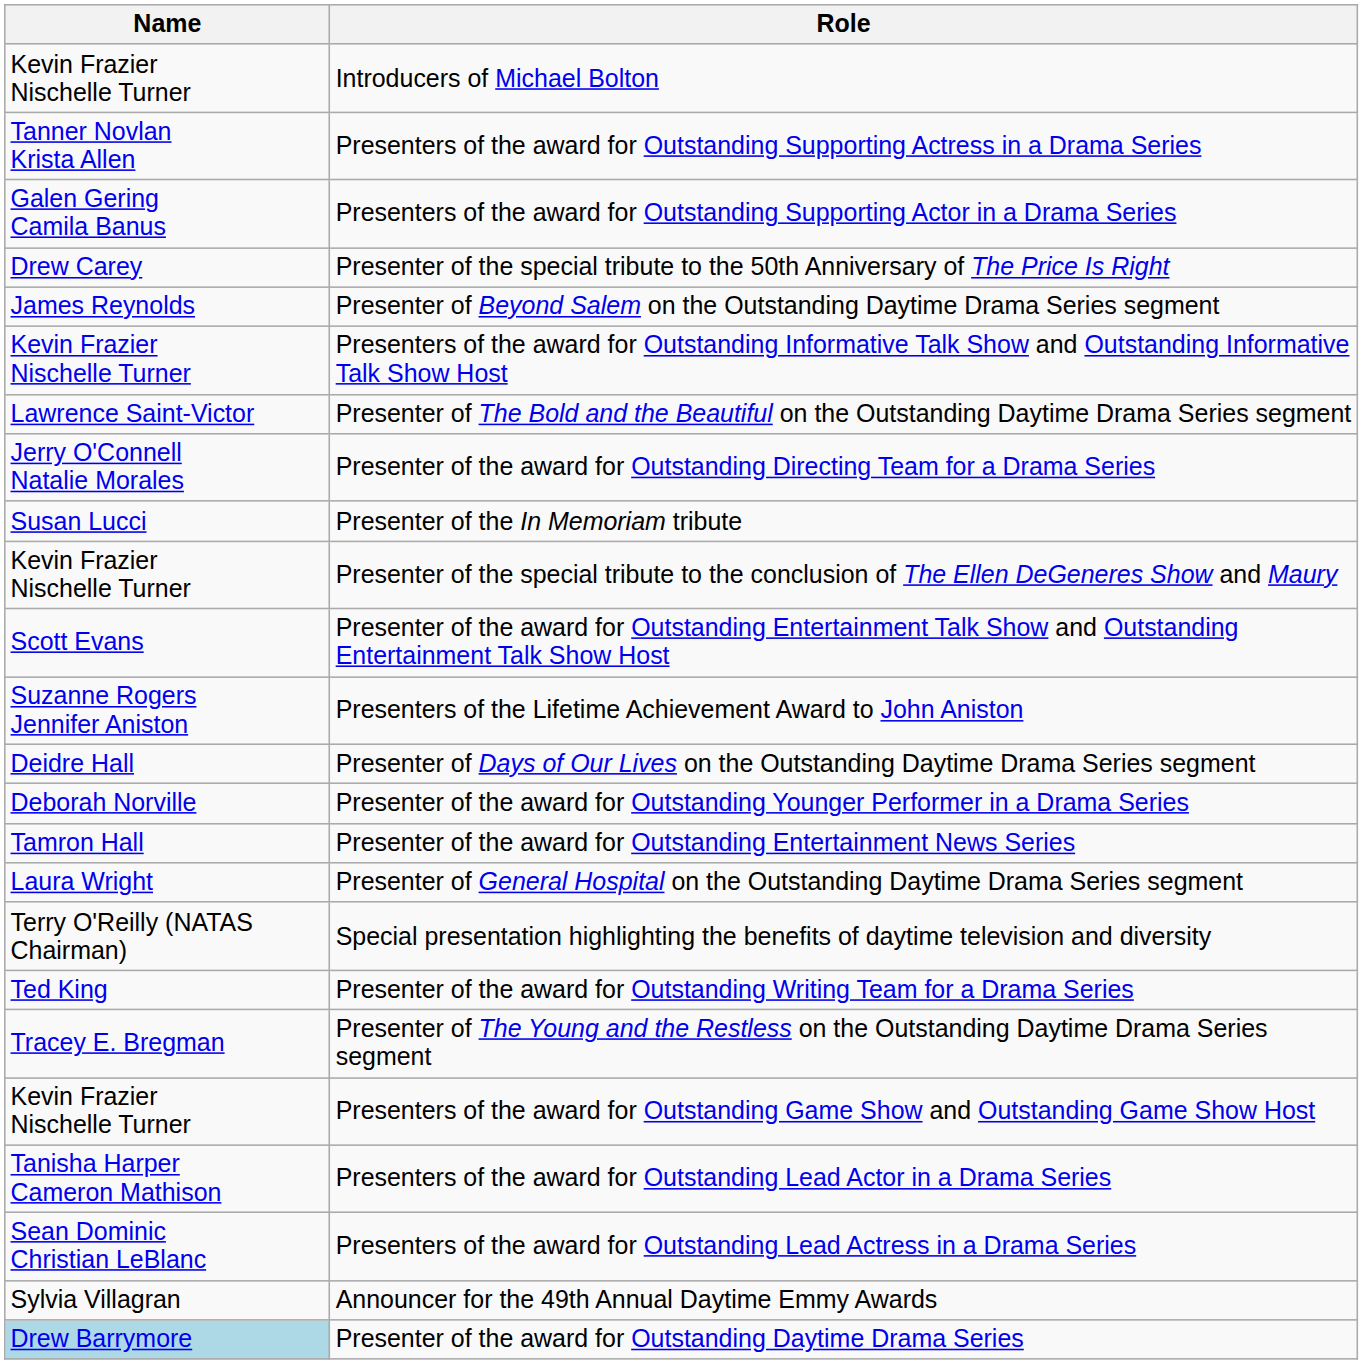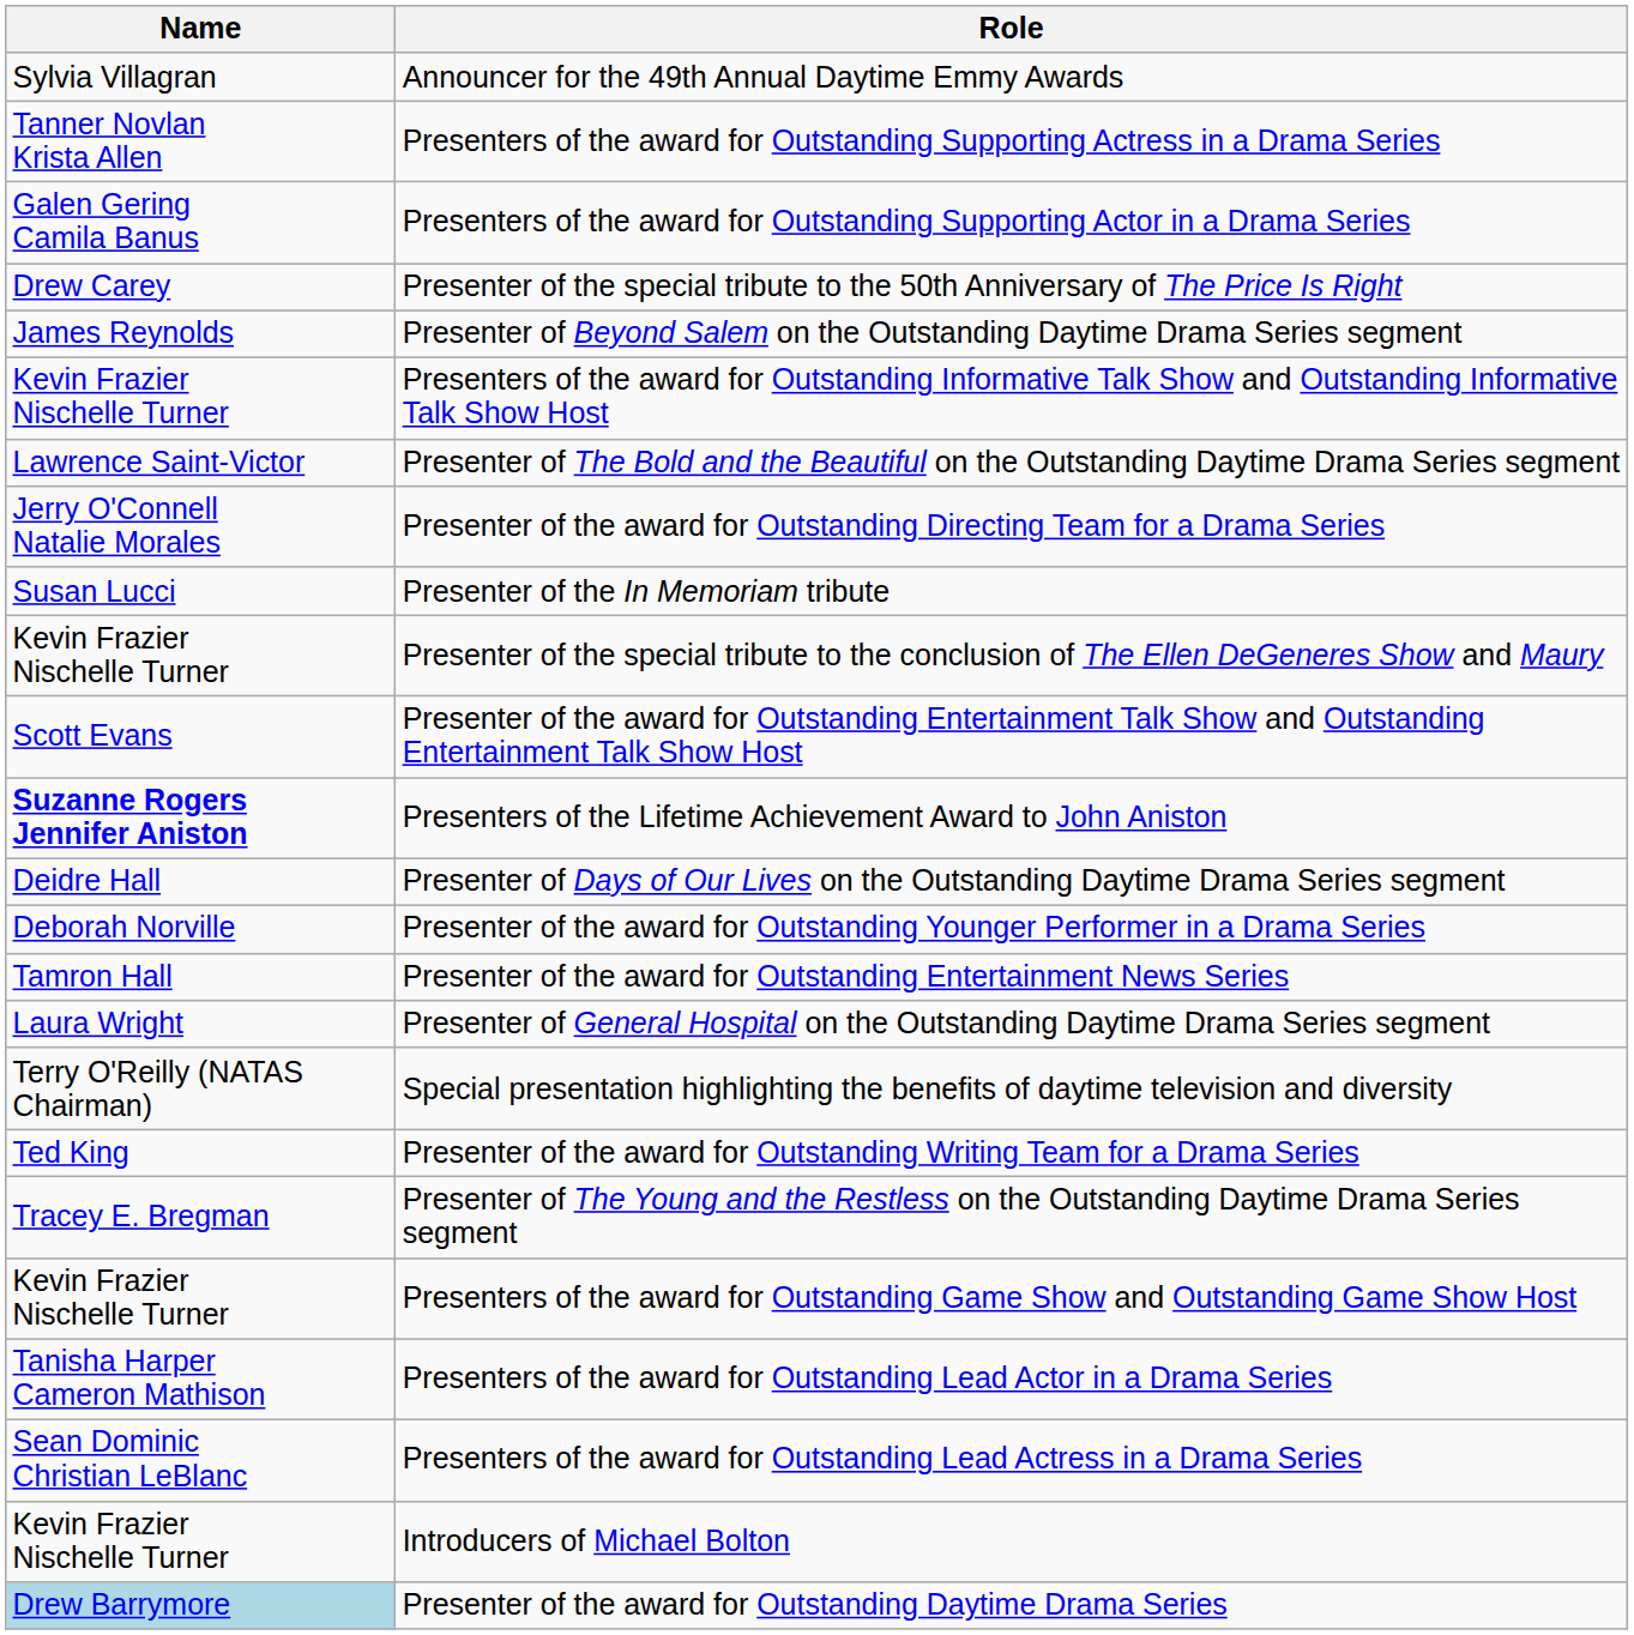rows swapped: Announcer for the 49th Annual Daytime Emmy Awards <-> Introducers of Michael Bolton
Presenters of the Lifetime Achievement Award to John Aniston | Name: normal -> bold
